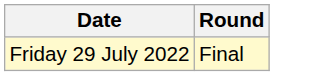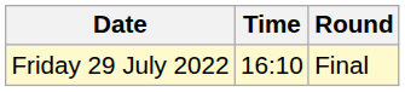+ column: Time | 16:10
